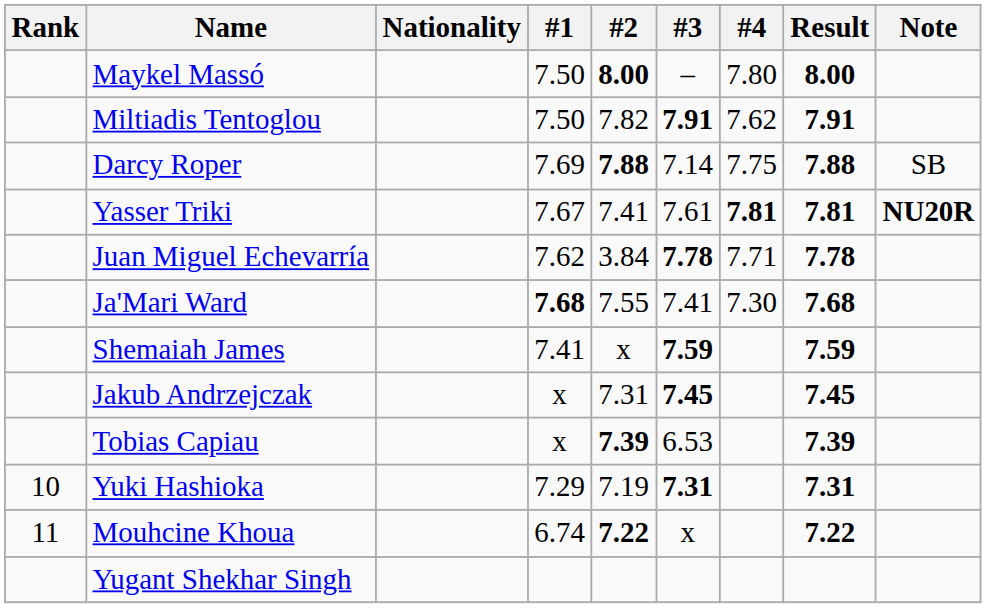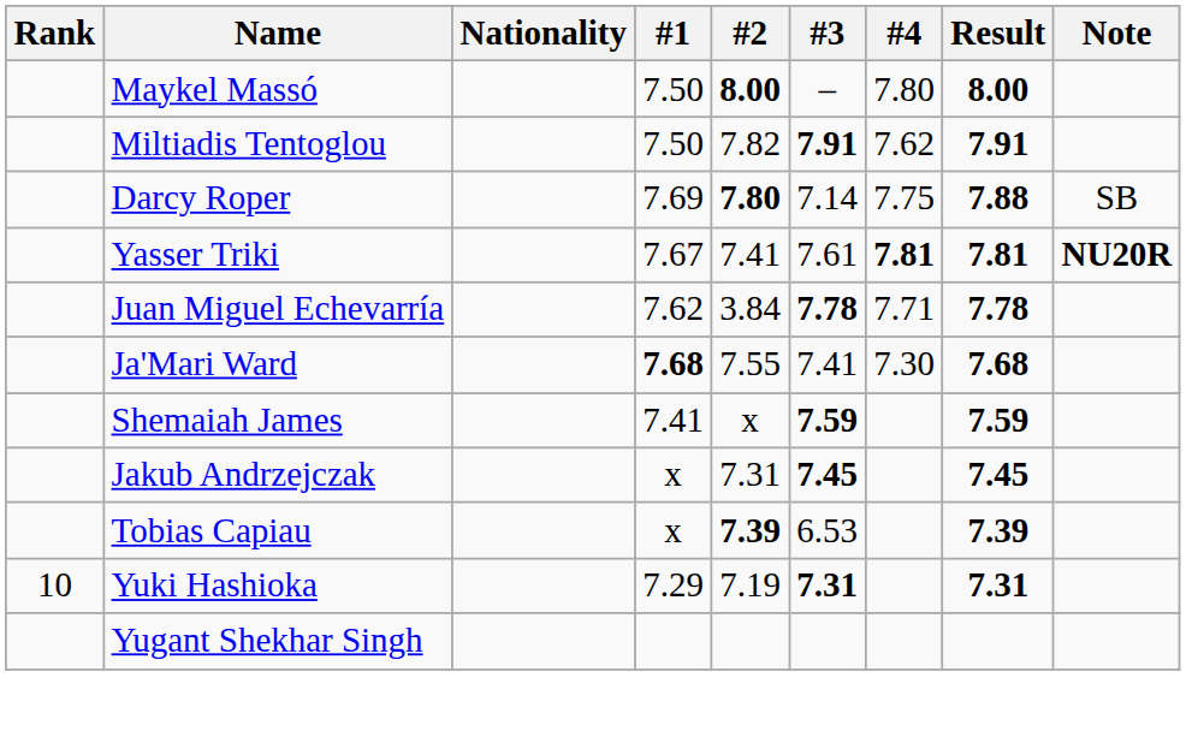Darcy Roper | #2: 7.88 -> 7.80
- row: 11 | Mouhcine Khoua | 6.74 | 7.22 | x | 7.22
